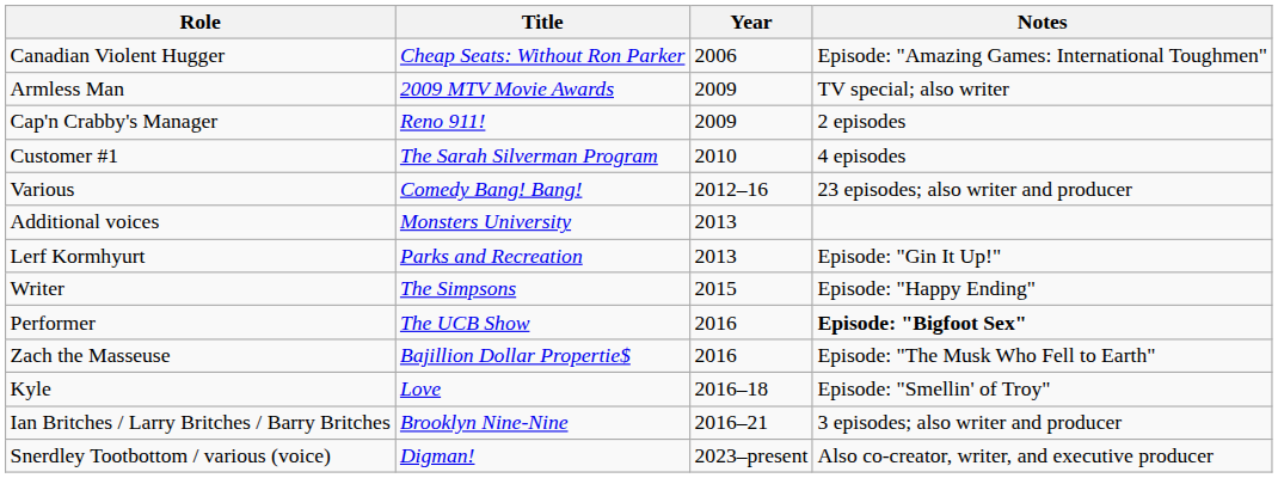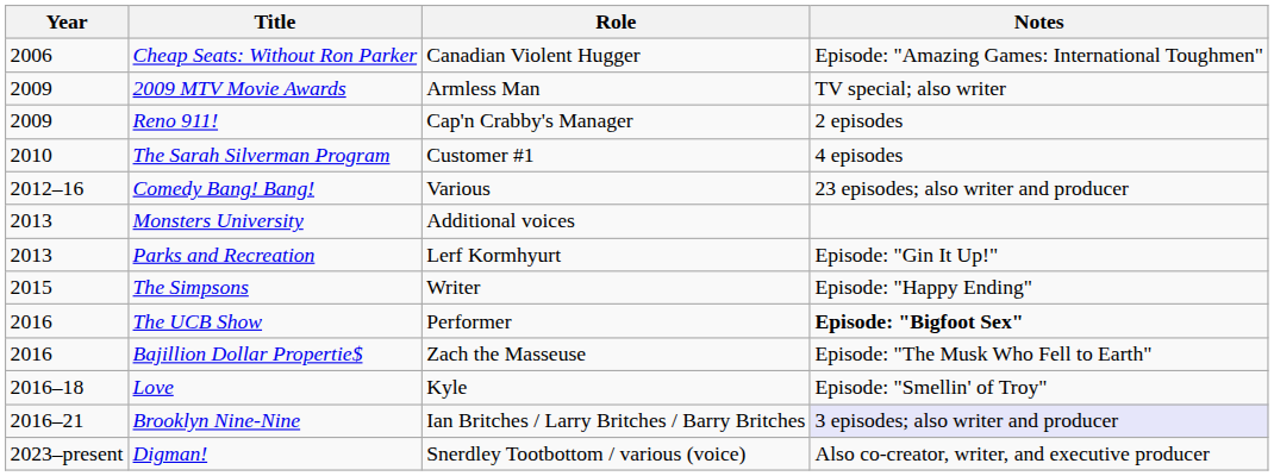columns swapped: Year <-> Role
Brooklyn Nine-Nine | Notes: no background -> lavender background
